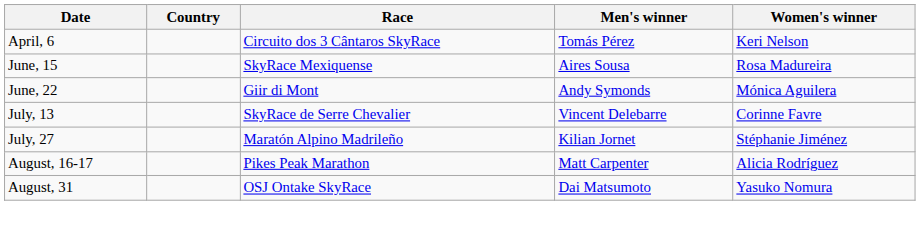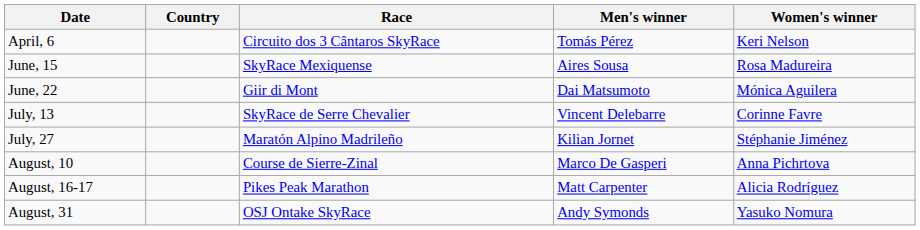June, 22 | Men's winner: Andy Symonds -> Dai Matsumoto
+ row: August, 10 | Course de Sierre-Zinal | Marco De Gasperi | Anna Pichrtova
August, 31 | Men's winner: Dai Matsumoto -> Andy Symonds
